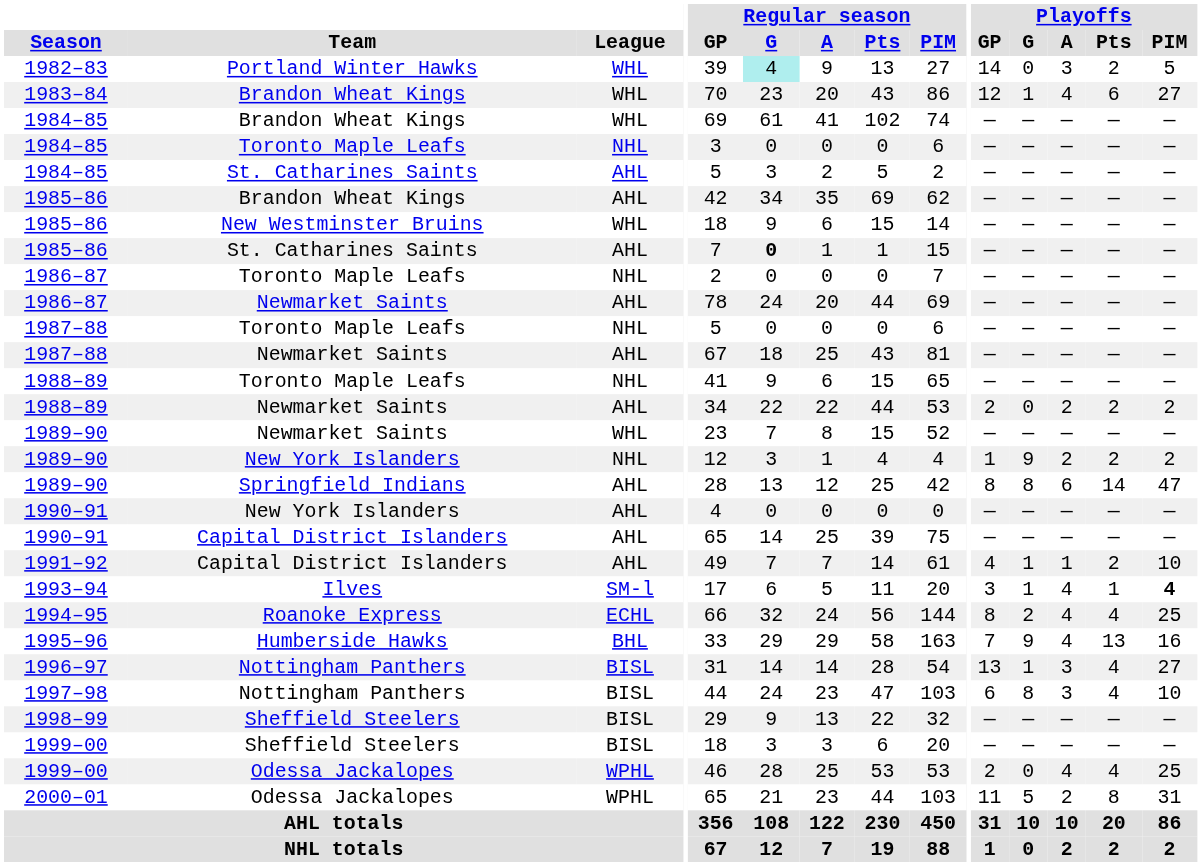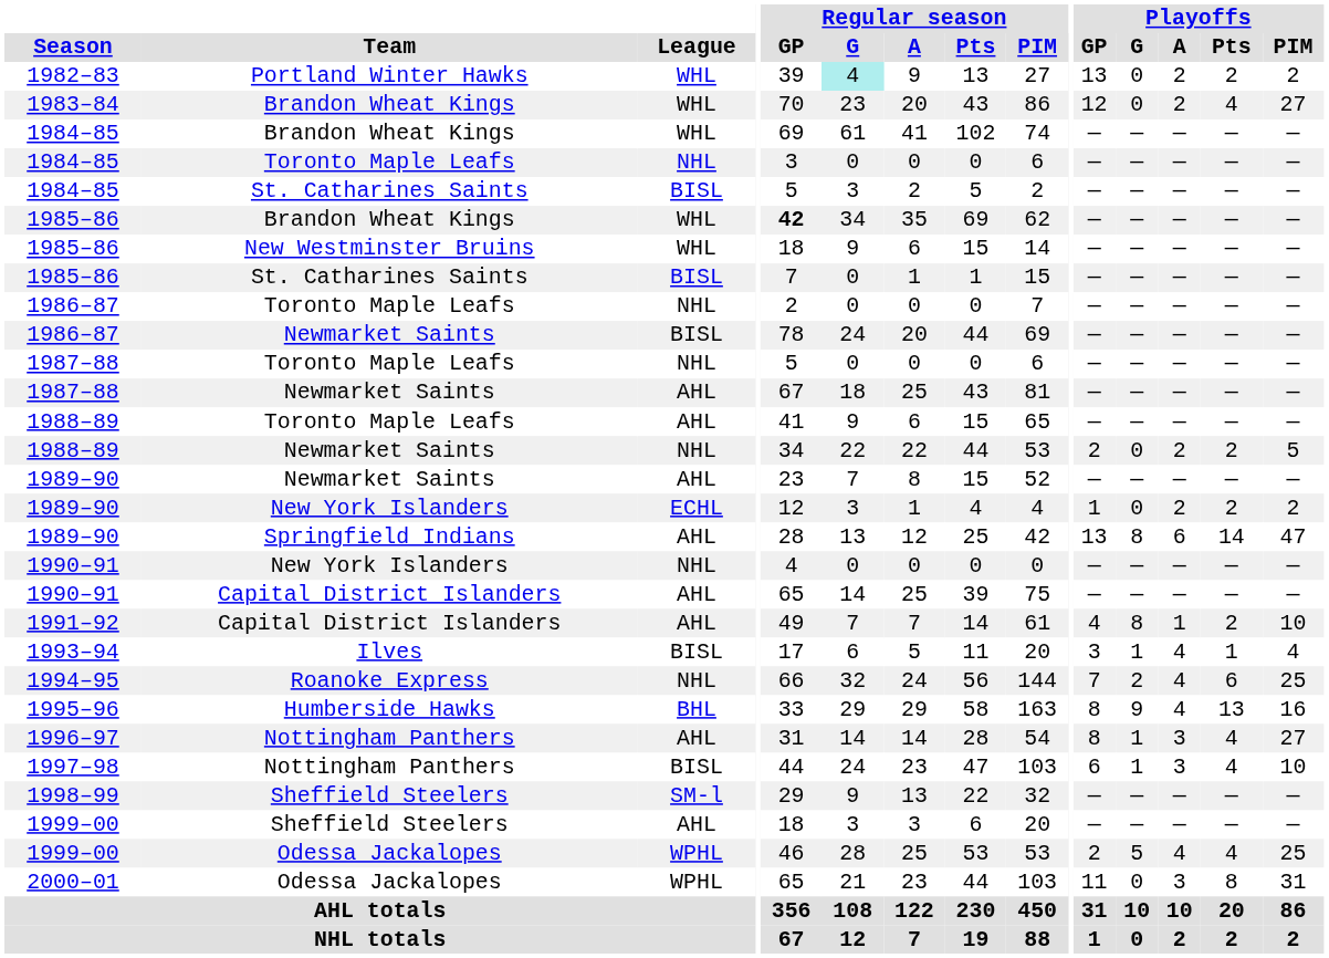1982–83 | Playoffs / GP: 14 -> 13
1982–83 | Playoffs / A: 3 -> 2
1982–83 | Playoffs / PIM: 5 -> 2
1983–84 | Playoffs / G: 1 -> 0
1983–84 | Playoffs / A: 4 -> 2
1983–84 | Playoffs / Pts: 6 -> 4
1984–85 / St. Catharines Saints | League: AHL -> BISL
1985–86 / Brandon Wheat Kings | League: AHL -> WHL
1985–86 / Brandon Wheat Kings | Regular season / GP: normal -> bold
1985–86 / St. Catharines Saints | League: AHL -> BISL
1985–86 / St. Catharines Saints | Regular season / G: bold -> normal
1986–87 / Newmarket Saints | League: AHL -> BISL
1988–89 / Toronto Maple Leafs | League: NHL -> AHL
1988–89 / Newmarket Saints | League: AHL -> NHL
1988–89 / Newmarket Saints | Playoffs / PIM: 2 -> 5
1989–90 / Newmarket Saints | League: WHL -> AHL
1989–90 / New York Islanders | League: NHL -> ECHL
1989–90 / New York Islanders | Playoffs / G: 9 -> 0
1989–90 / Springfield Indians | Playoffs / GP: 8 -> 13
1990–91 / New York Islanders | League: AHL -> NHL
1991–92 | Playoffs / G: 1 -> 8
1993–94 | League: SM-l -> BISL
1993–94 | Playoffs / PIM: bold -> normal
1994–95 | League: ECHL -> NHL
1994–95 | Playoffs / GP: 8 -> 7
1994–95 | Playoffs / Pts: 4 -> 6
1995–96 | Playoffs / GP: 7 -> 8
1996–97 | League: BISL -> AHL
1996–97 | Playoffs / GP: 13 -> 8
1997–98 | Playoffs / G: 8 -> 1
1998–99 | League: BISL -> SM-l
1999–00 / Sheffield Steelers | League: BISL -> AHL
1999–00 / Odessa Jackalopes | Playoffs / G: 0 -> 5
2000–01 | Playoffs / G: 5 -> 0
2000–01 | Playoffs / A: 2 -> 3
